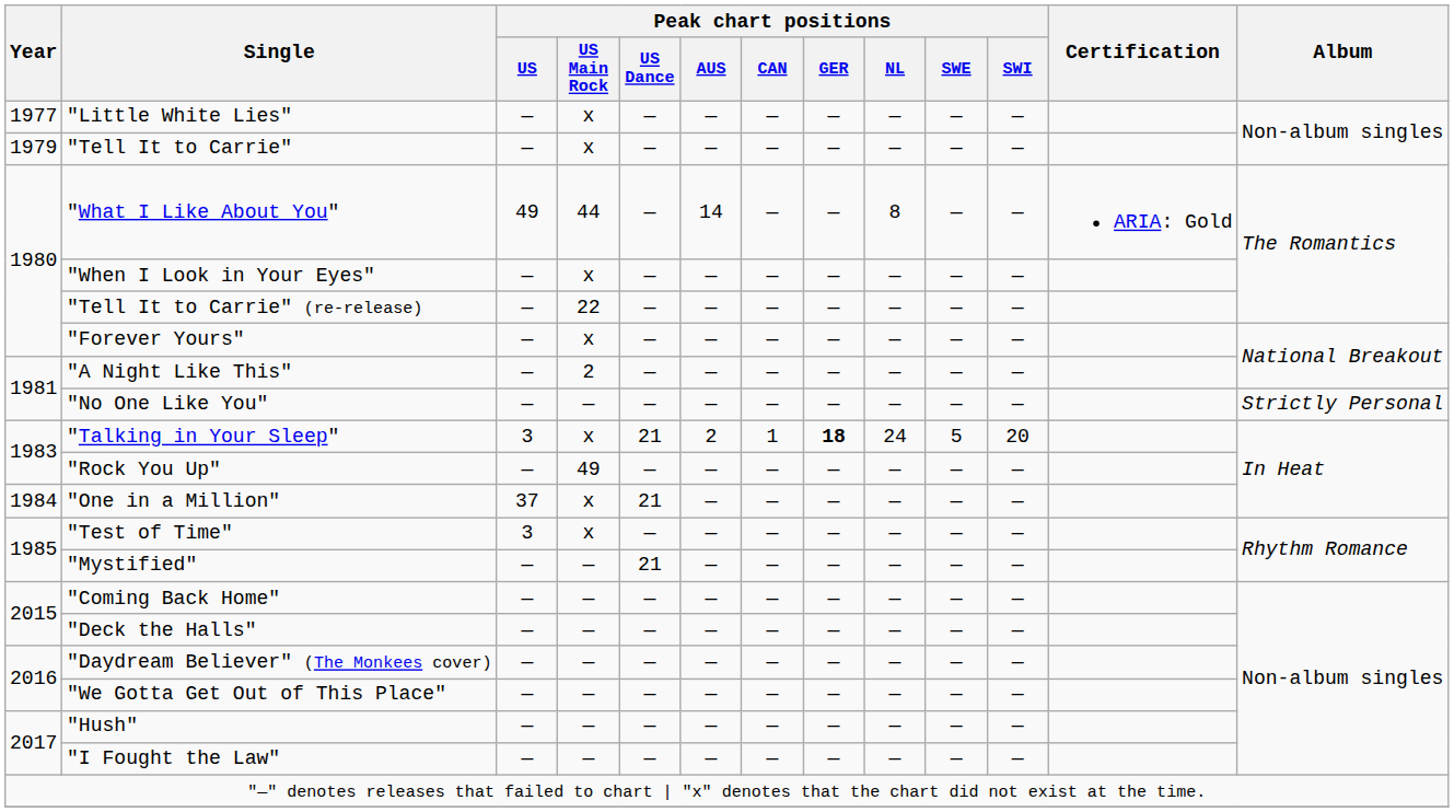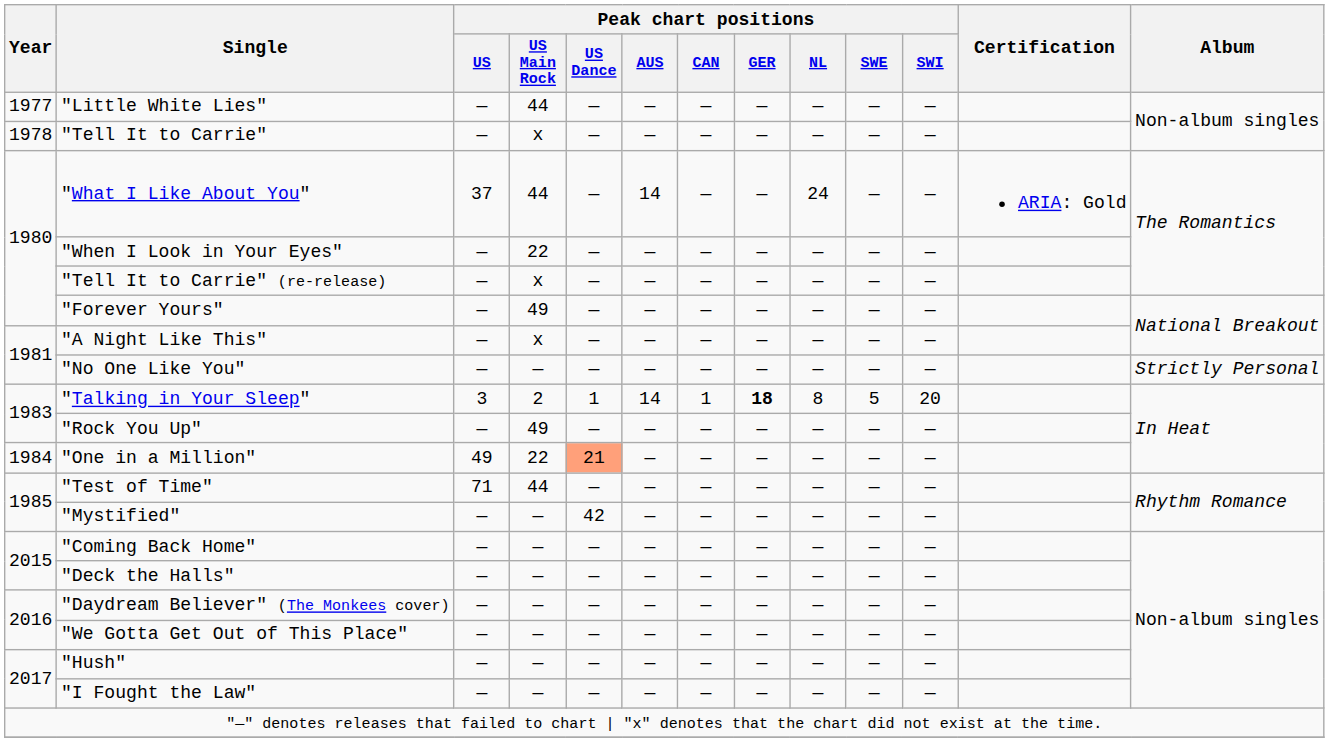"Little White Lies" | Peak chart positions / US Main Rock: x -> 44
"Tell It to Carrie" | Year: 1979 -> 1978
"What I Like About You" | Peak chart positions / US: 49 -> 37
"What I Like About You" | Peak chart positions / NL: 8 -> 24
"When I Look in Your Eyes" | Peak chart positions / US Main Rock: x -> 22
"Tell It to Carrie" (re-release) | Peak chart positions / US Main Rock: 22 -> x
"Forever Yours" | Peak chart positions / US Main Rock: x -> 49
"A Night Like This" | Peak chart positions / US Main Rock: 2 -> x
"Talking in Your Sleep" | Peak chart positions / US Main Rock: x -> 2
"Talking in Your Sleep" | Peak chart positions / US Dance: 21 -> 1
"Talking in Your Sleep" | Peak chart positions / AUS: 2 -> 14
"Talking in Your Sleep" | Peak chart positions / NL: 24 -> 8
"One in a Million" | Peak chart positions / US: 37 -> 49
"One in a Million" | Peak chart positions / US Main Rock: x -> 22
"One in a Million" | Peak chart positions / US Dance: no background -> lightsalmon background
"Test of Time" | Peak chart positions / US: 3 -> 71
"Test of Time" | Peak chart positions / US Main Rock: x -> 44
"Mystified" | Peak chart positions / US Dance: 21 -> 42
